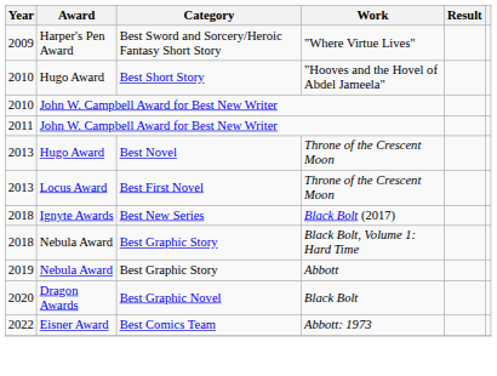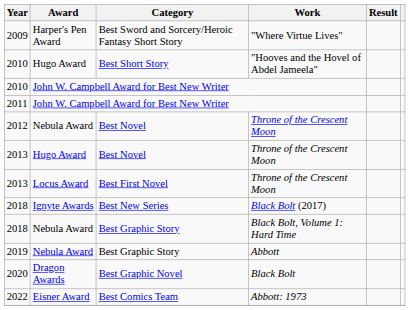+ row: 2012 | Nebula Award | Best Novel | Throne of the Crescent Moon
